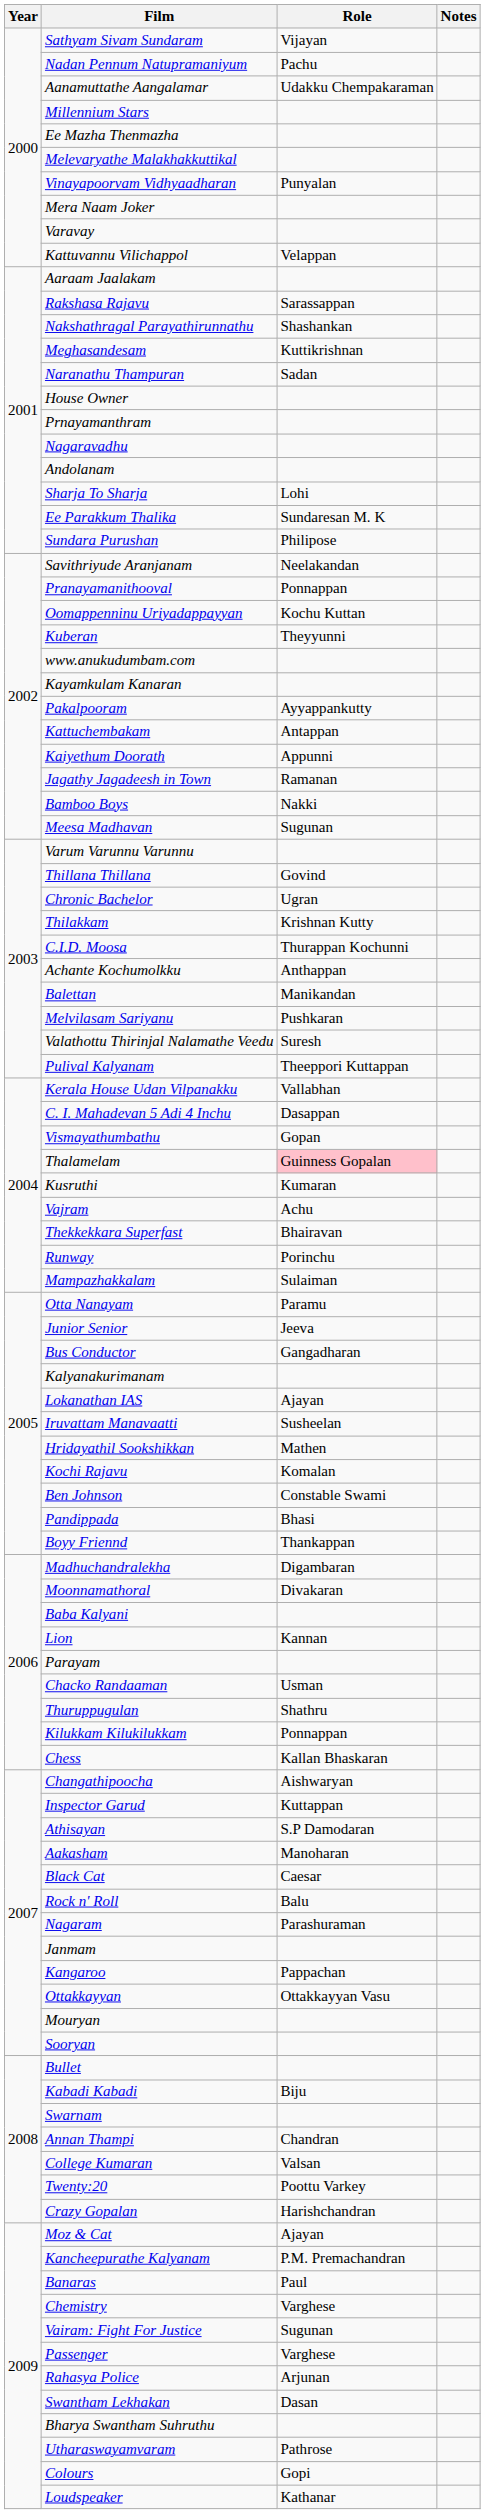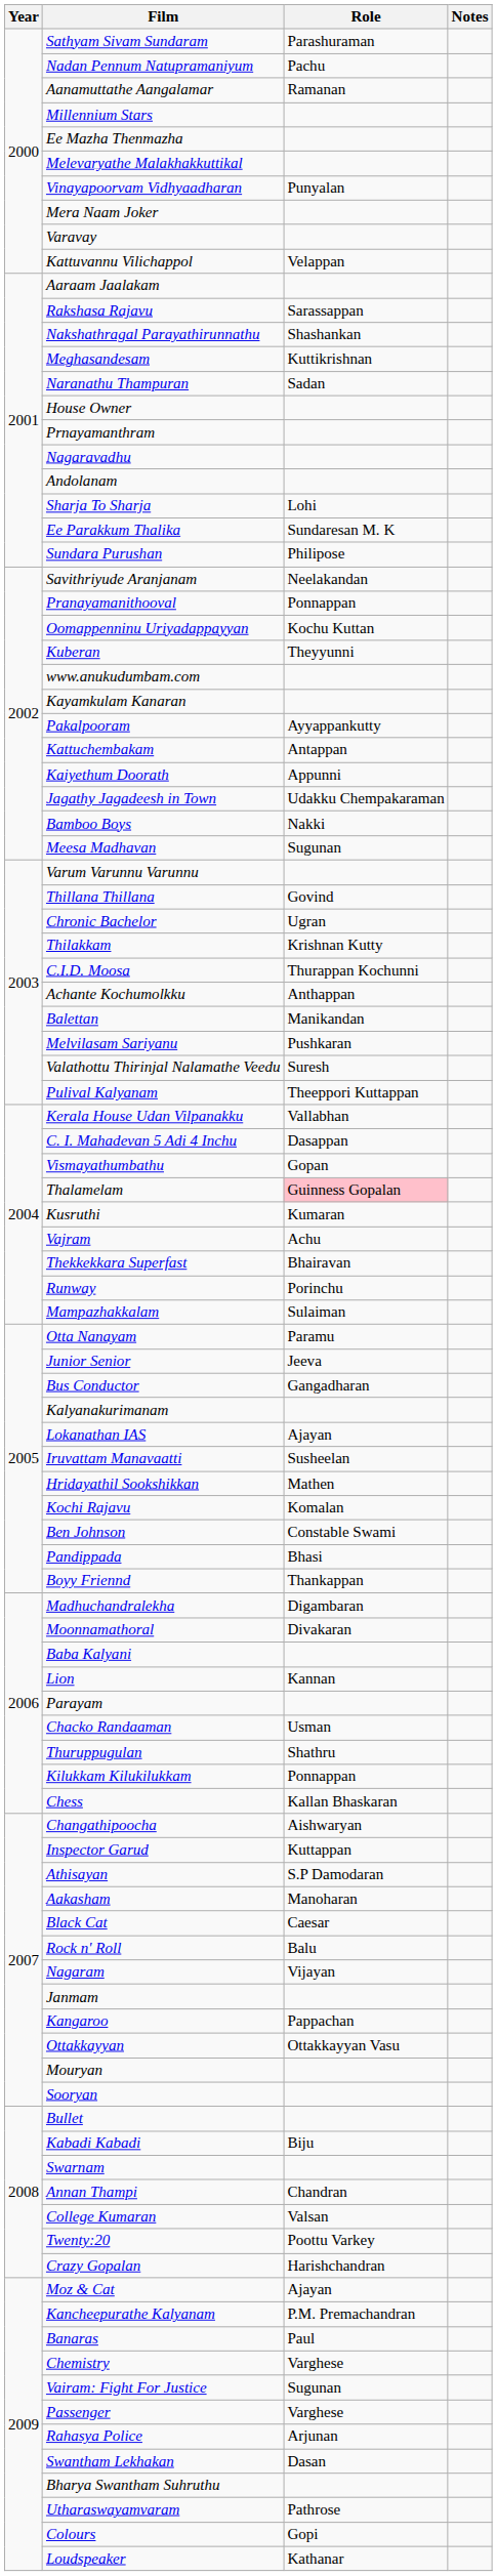Sathyam Sivam Sundaram | Role: Vijayan -> Parashuraman
Aanamuttathe Aangalamar | Role: Udakku Chempakaraman -> Ramanan
Jagathy Jagadeesh in Town | Role: Ramanan -> Udakku Chempakaraman
Nagaram | Role: Parashuraman -> Vijayan
